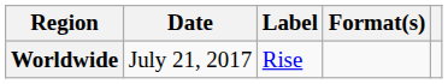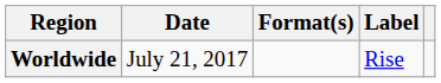columns swapped: Format(s) <-> Label
